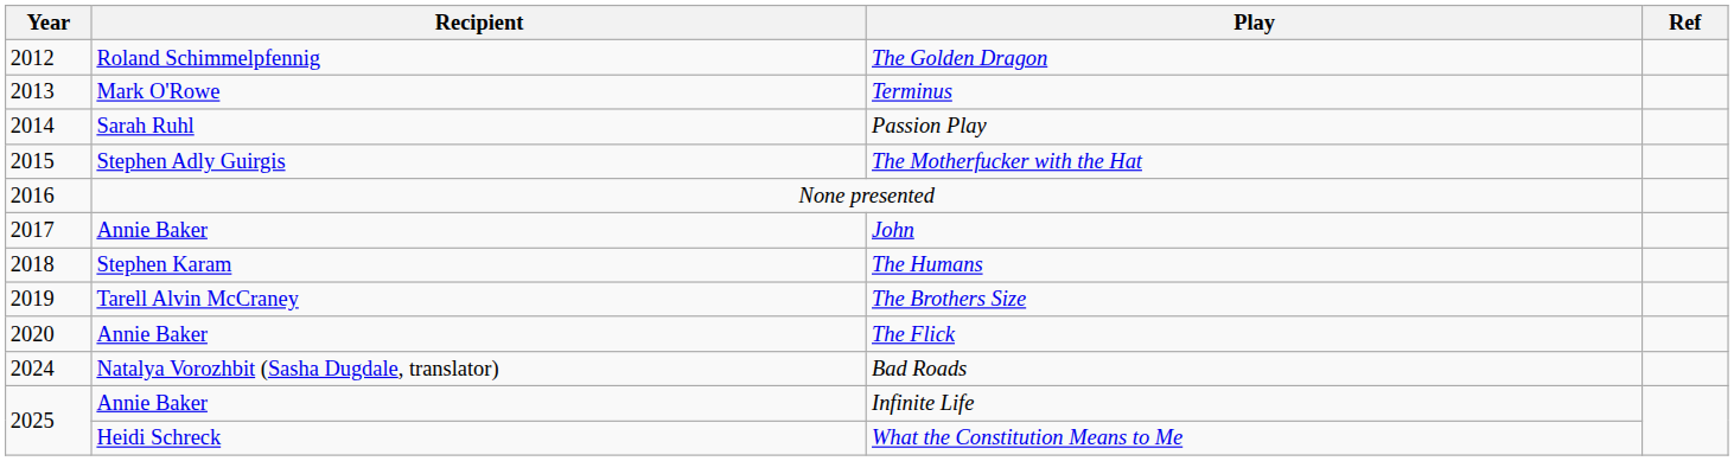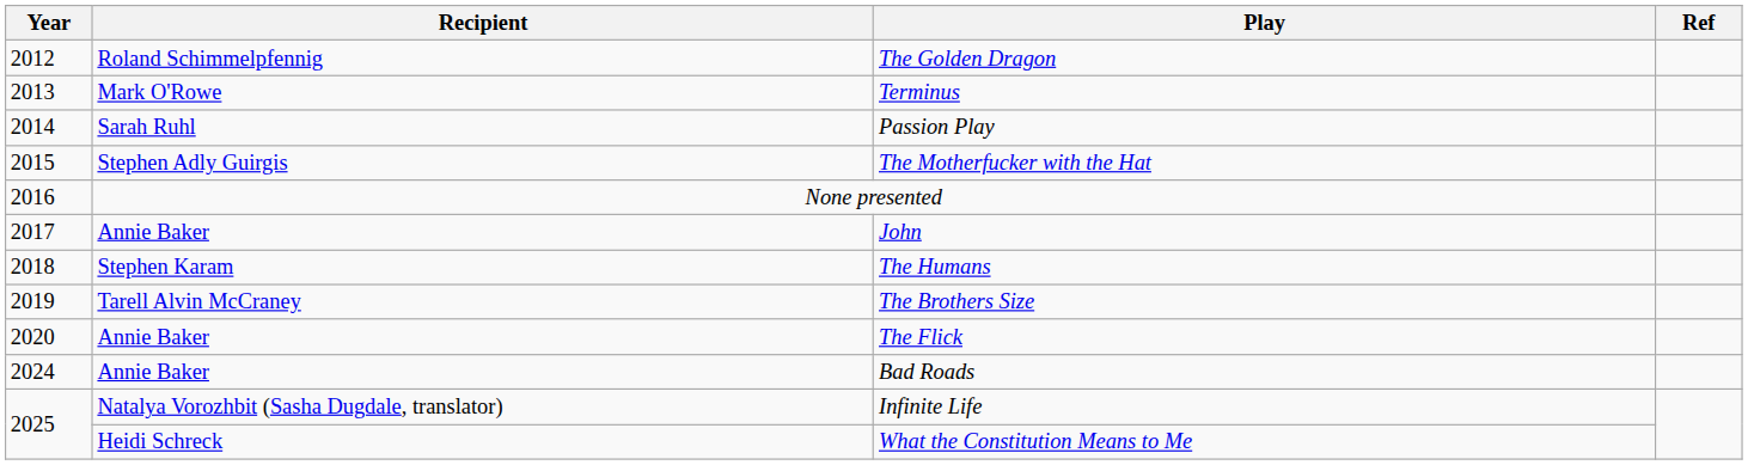Bad Roads | Recipient: Natalya Vorozhbit (Sasha Dugdale, translator) -> Annie Baker
Infinite Life | Recipient: Annie Baker -> Natalya Vorozhbit (Sasha Dugdale, translator)
